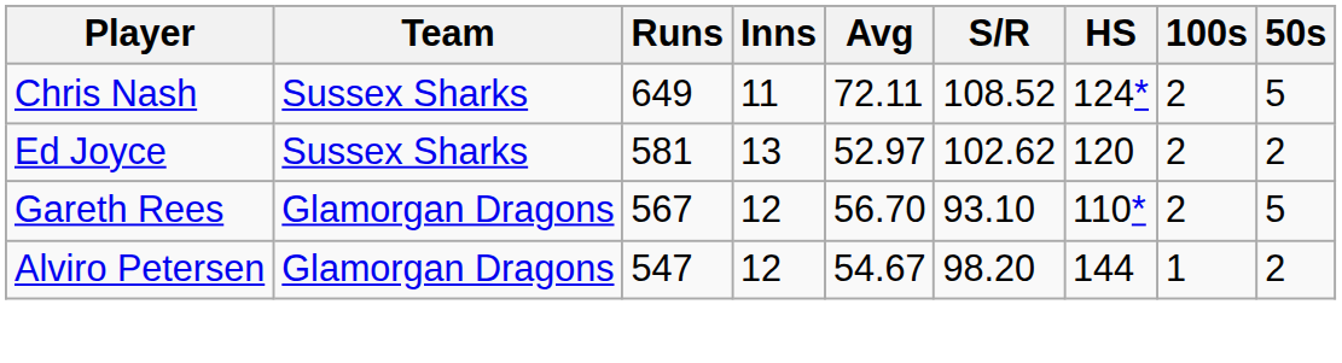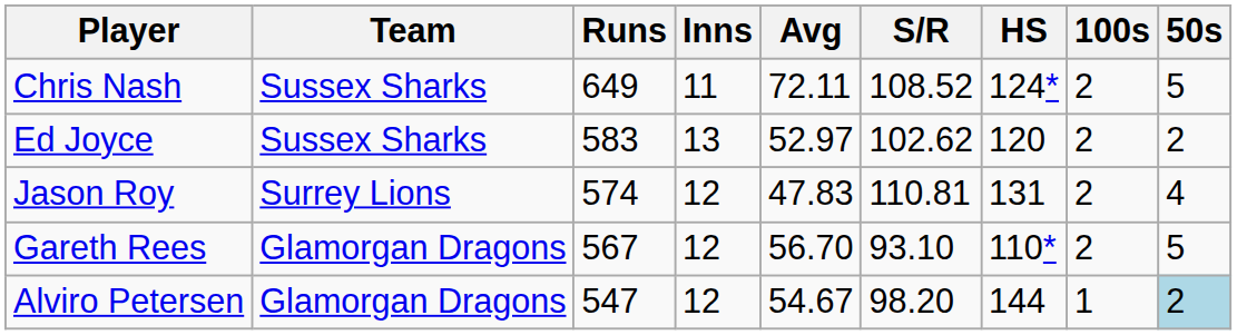Ed Joyce | Runs: 581 -> 583
+ row: Jason Roy | Surrey Lions | 574 | 12 | 47.83 | 110.81 | 131 | 2 | 4
Alviro Petersen | 50s: no background -> lightblue background
